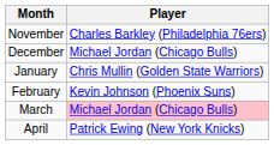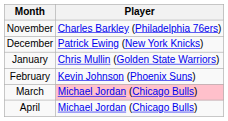December | Player: Michael Jordan (Chicago Bulls) -> Patrick Ewing (New York Knicks)
April | Player: Patrick Ewing (New York Knicks) -> Michael Jordan (Chicago Bulls)
